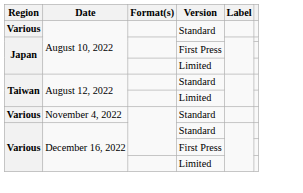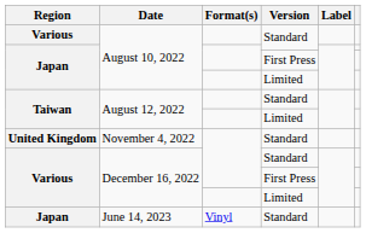November 4, 2022 | Region: Various -> United Kingdom
+ row: Japan | June 14, 2023 | Vinyl | Standard
